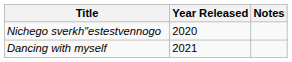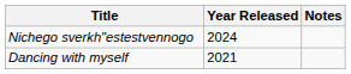Nichego sverkh"estestvennogo | Year Released: 2020 -> 2024
